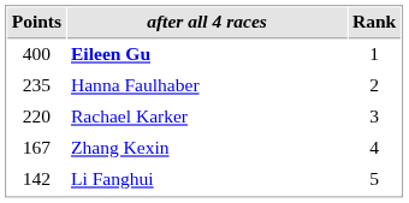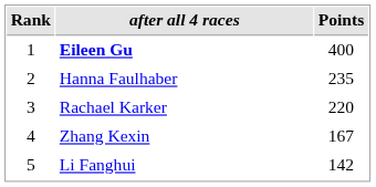columns swapped: Rank <-> Points
